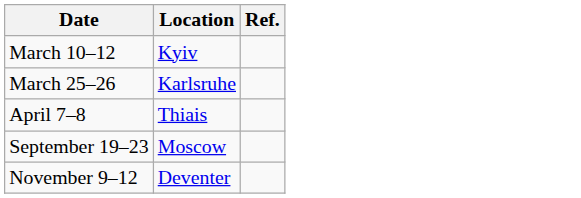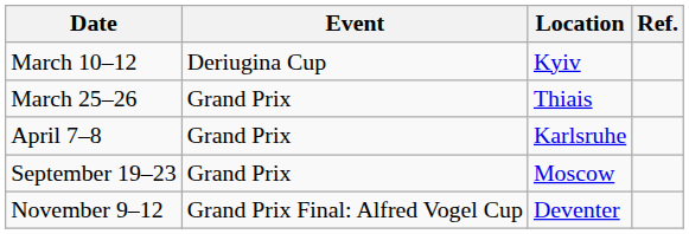+ column: Event | Deriugina Cup | Grand Prix | Grand Prix | Grand Prix | Grand Prix Final: Alfred Vogel Cup
March 25–26 | Location: Karlsruhe -> Thiais
April 7–8 | Location: Thiais -> Karlsruhe
